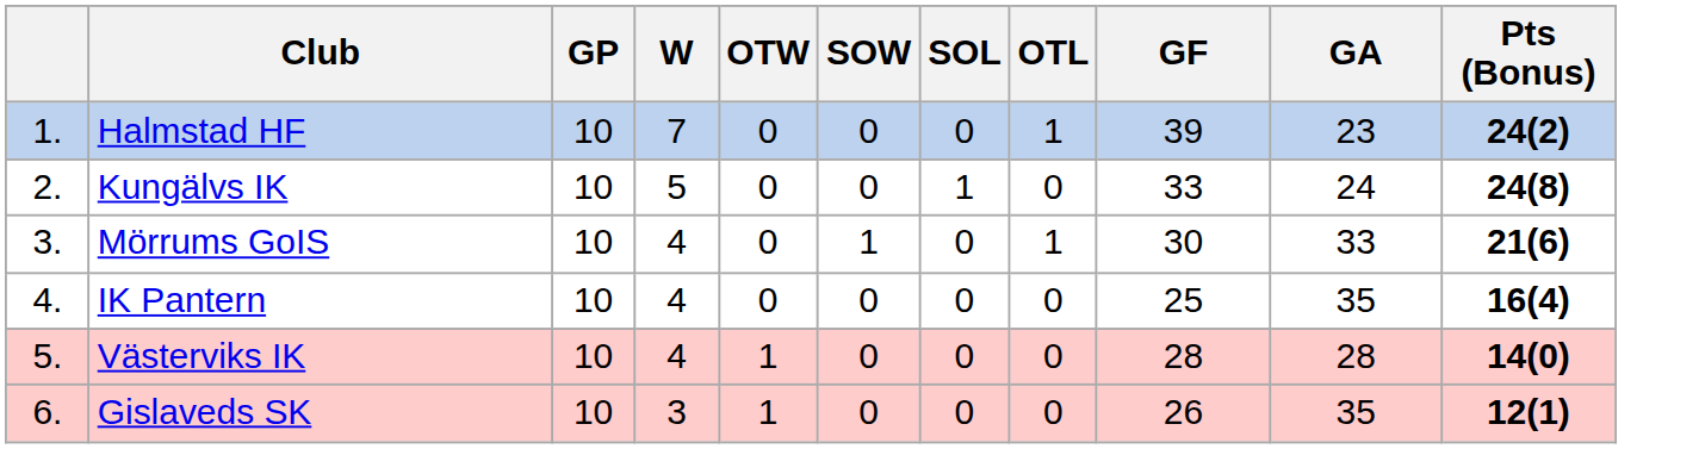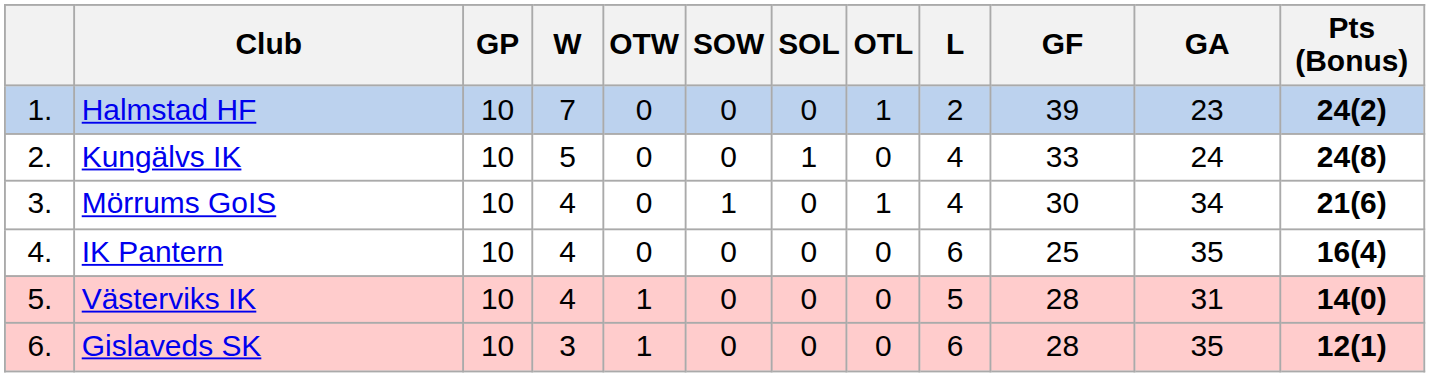+ column: L | 2 | 4 | 4 | 6 | 5 | 6
Mörrums GoIS | GA: 33 -> 34
Västerviks IK | GA: 28 -> 31
Gislaveds SK | GF: 26 -> 28
